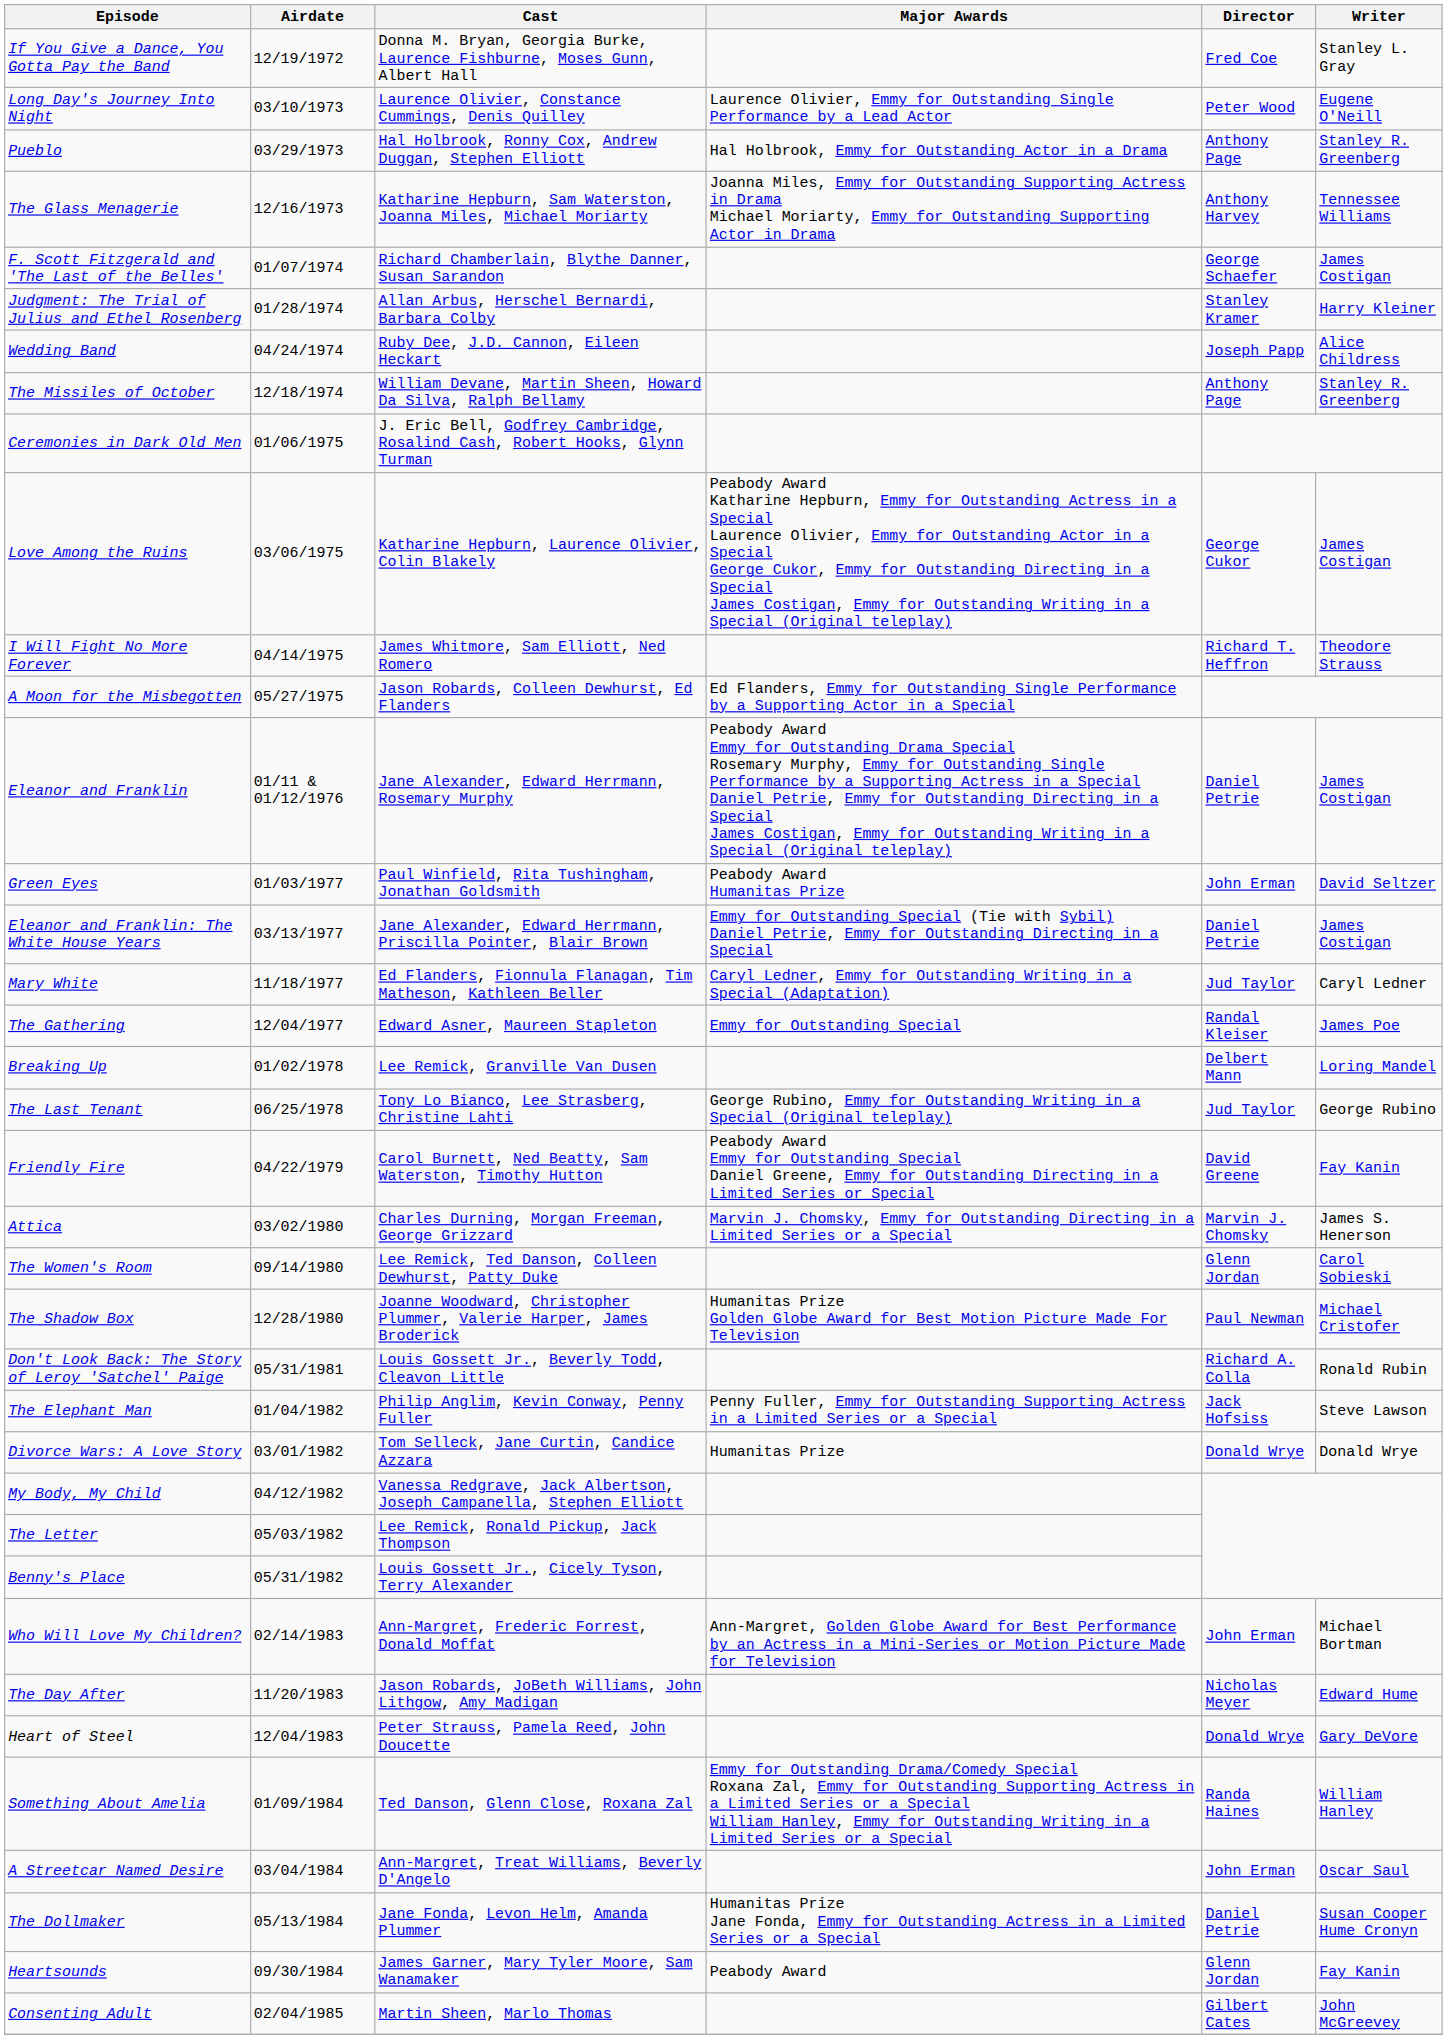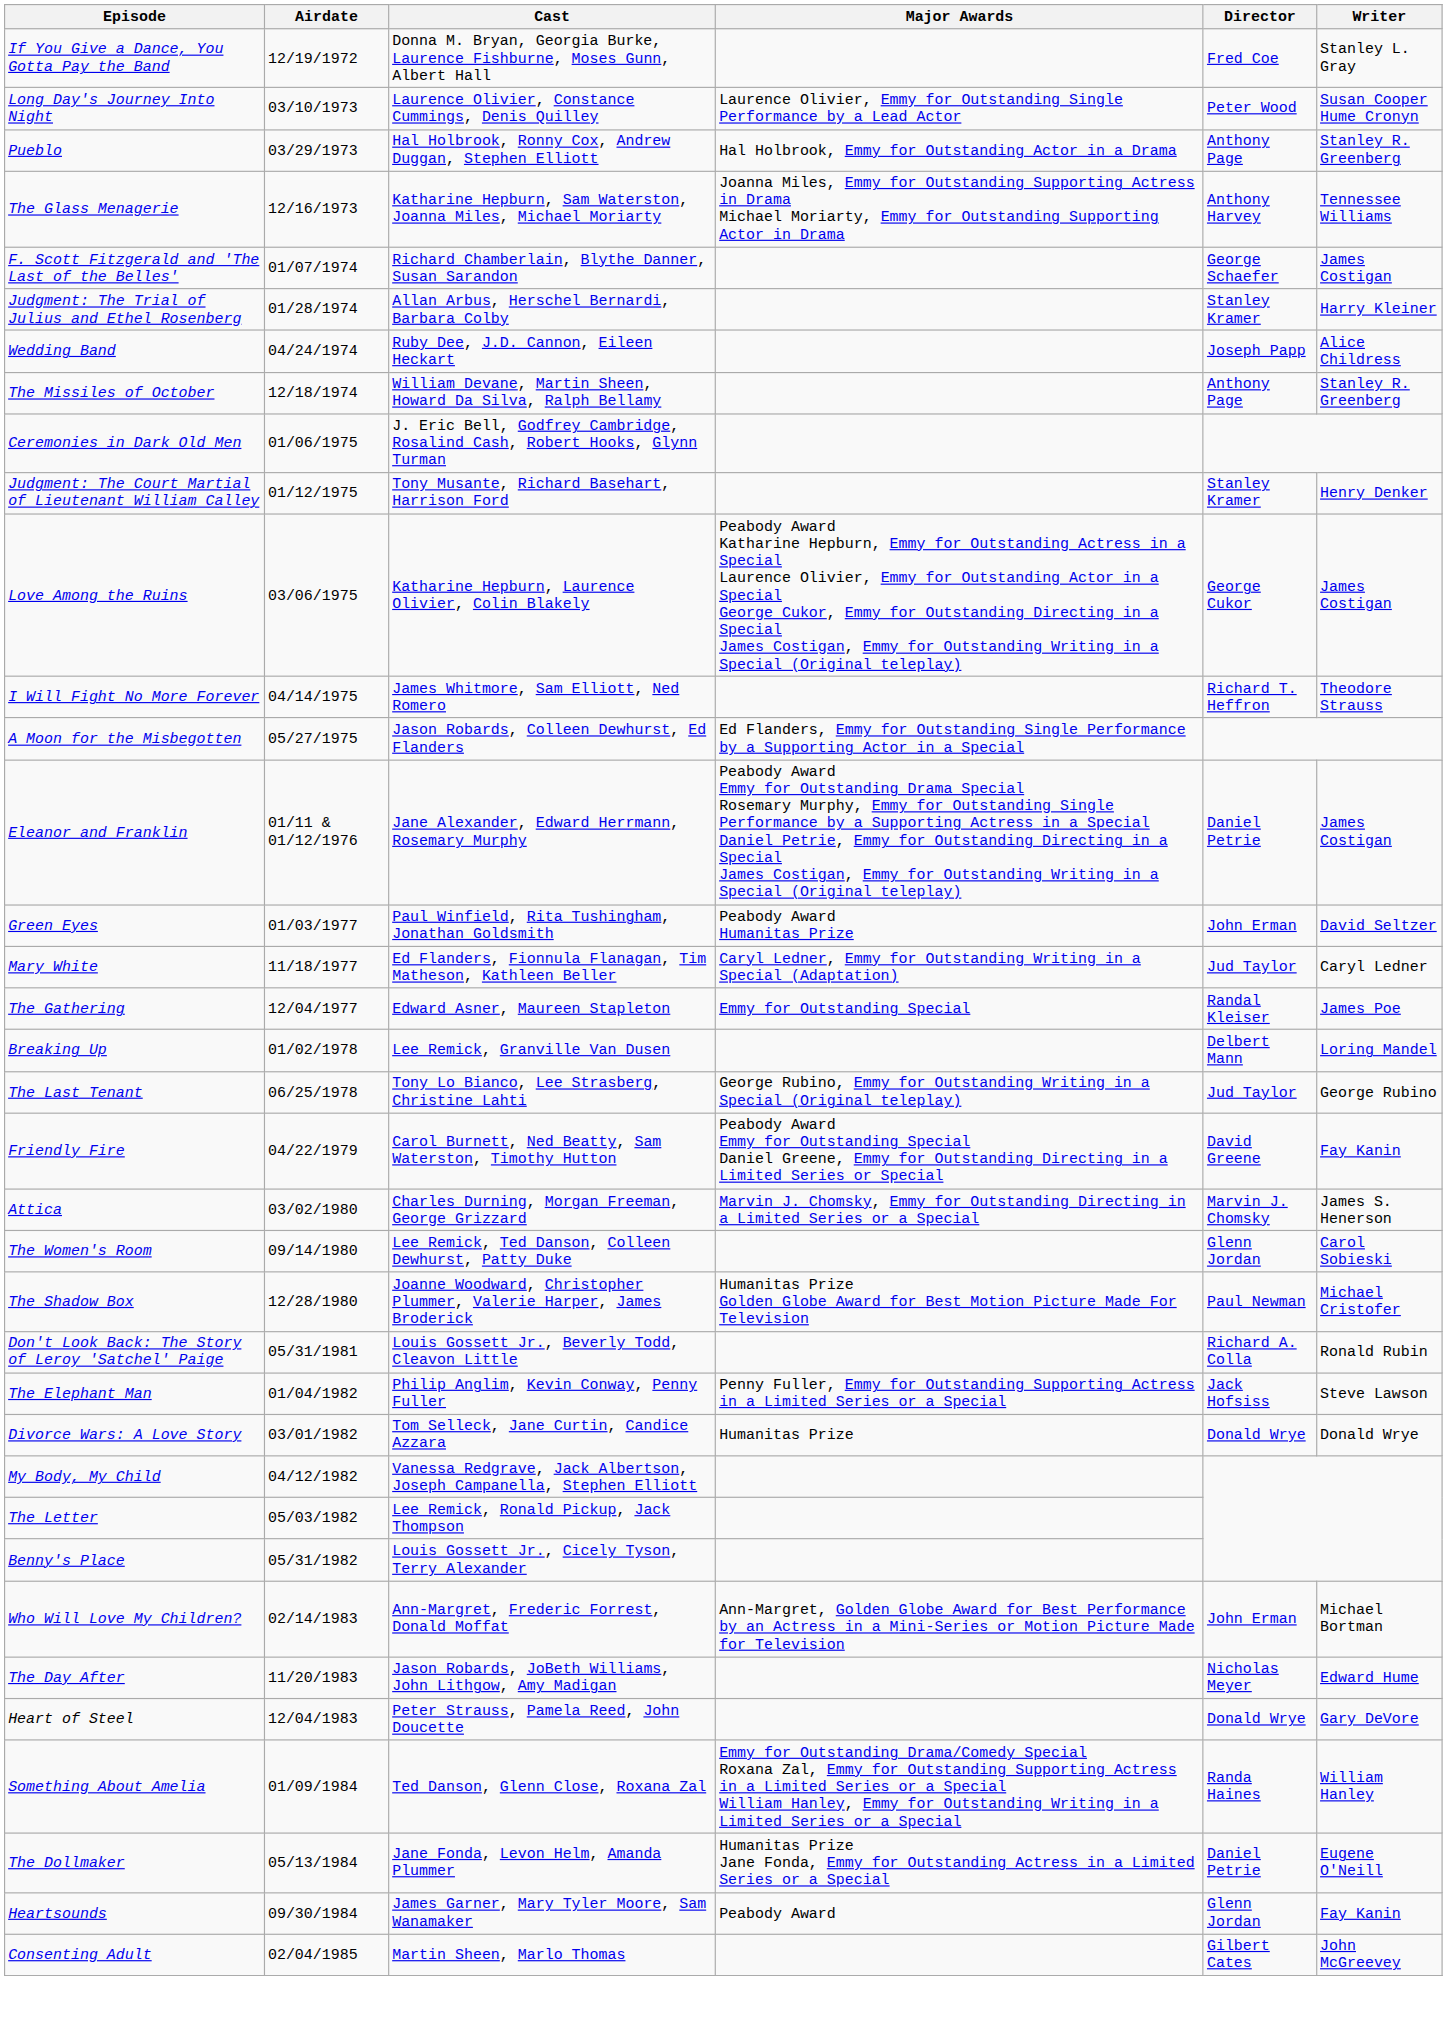Long Day's Journey Into Night | Writer: Eugene O'Neill -> Susan Cooper Hume Cronyn
+ row: Judgment: The Court Martial of Lieutenant William Calley | 01/12/1975 | Tony Musante, Richard Basehart, Harrison Ford | Stanley Kramer | Henry Denker
- row: Eleanor and Franklin: The White House Years | 03/13/1977 | Jane Alexander, Edward Herrmann, Priscilla Pointer, Blair Brown | Emmy for Outstanding Special (Tie with Sybil) Daniel Petrie, Emmy for Outstanding Directing in a Special | Daniel Petrie | James Costigan
- row: A Streetcar Named Desire | 03/04/1984 | Ann-Margret, Treat Williams, Beverly D'Angelo | John Erman | Oscar Saul
The Dollmaker | Writer: Susan Cooper Hume Cronyn -> Eugene O'Neill
